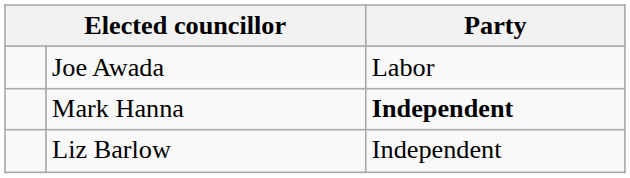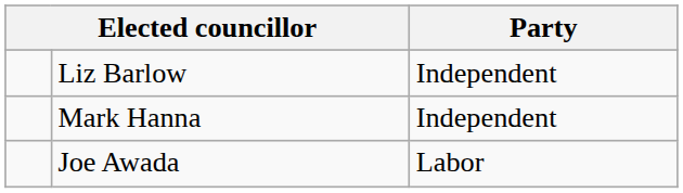rows swapped: Liz Barlow <-> Joe Awada
Mark Hanna | Party: bold -> normal
